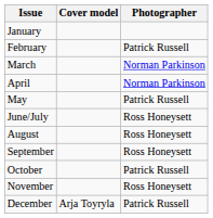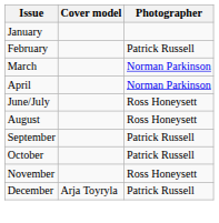- row: May | Patrick Russell
September | Photographer: Ross Honeysett -> Patrick Russell
